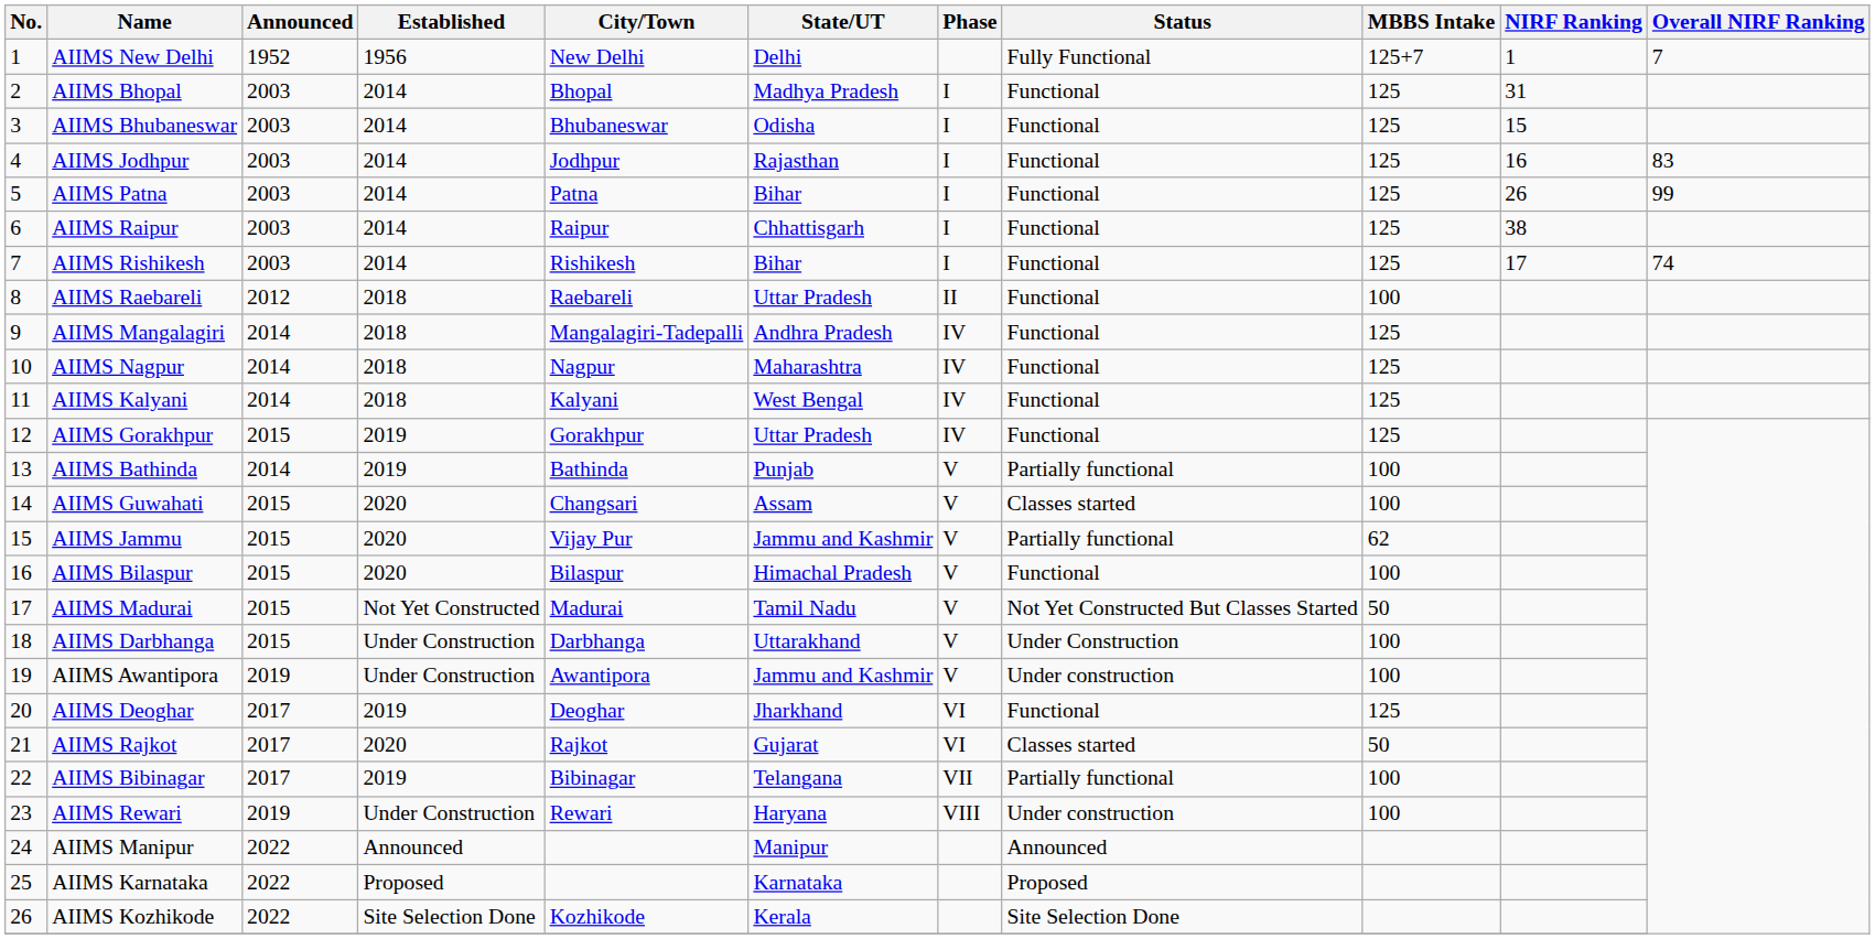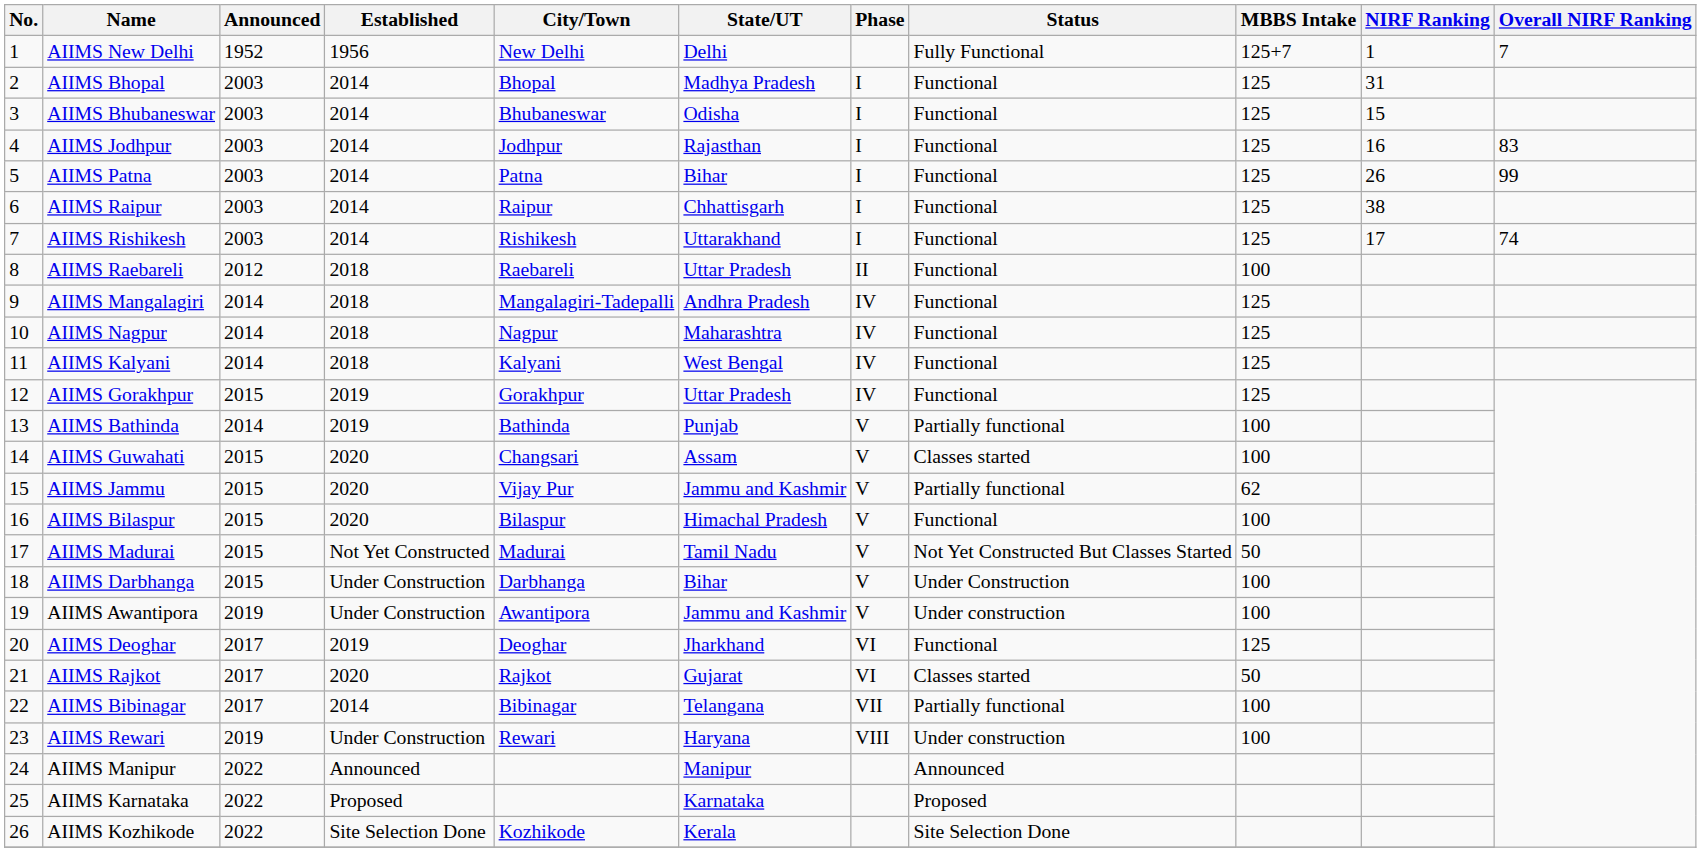AIIMS Rishikesh | State/UT: Bihar -> Uttarakhand
AIIMS Darbhanga | State/UT: Uttarakhand -> Bihar
AIIMS Bibinagar | Established: 2019 -> 2014
